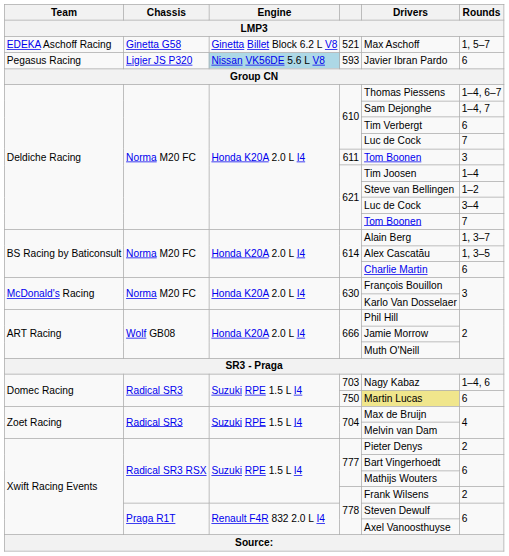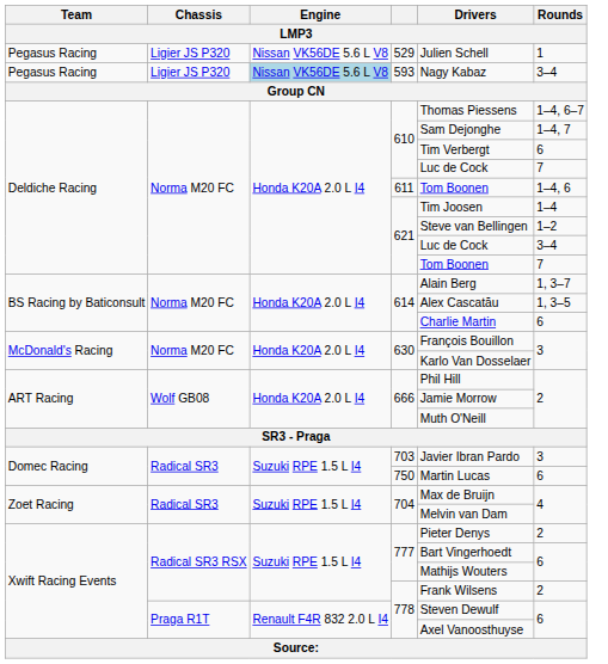- row: EDEKA Aschoff Racing | Ginetta G58 | Ginetta Billet Block 6.2 L V8 | 521 | Max Aschoff | 1, 5–7
+ row: Pegasus Racing | Ligier JS P320 | Nissan VK56DE 5.6 L V8 | 529 | Julien Schell | 1
593 | Drivers: Javier Ibran Pardo -> Nagy Kabaz
593 | Rounds: 6 -> 3–4
611 | Rounds: 3 -> 1–4, 6
703 | Drivers: Nagy Kabaz -> Javier Ibran Pardo
703 | Rounds: 1–4, 6 -> 3
750 | Drivers: khaki background -> no background
